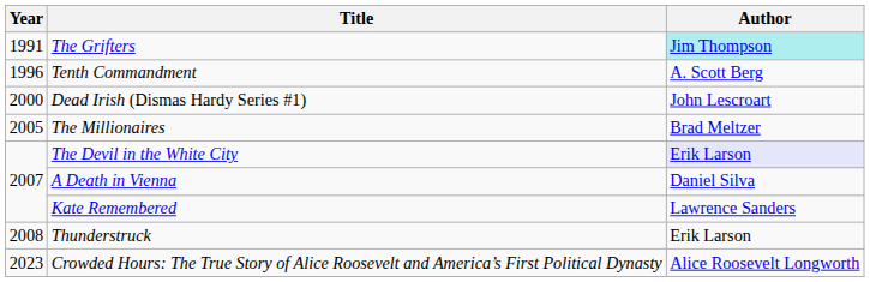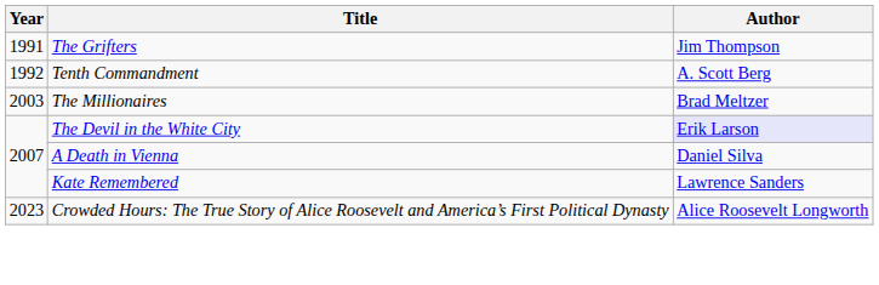The Grifters | Author: paleturquoise background -> no background
Tenth Commandment | Year: 1996 -> 1992
- row: 2000 | Dead Irish (Dismas Hardy Series #1) | John Lescroart
The Millionaires | Year: 2005 -> 2003
- row: 2008 | Thunderstruck | Erik Larson
